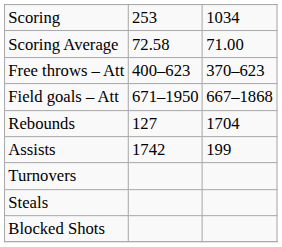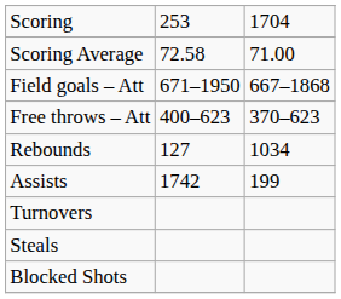Scoring | column 3: 1034 -> 1704
rows swapped: Field goals – Att <-> Free throws – Att
Rebounds | column 3: 1704 -> 1034
